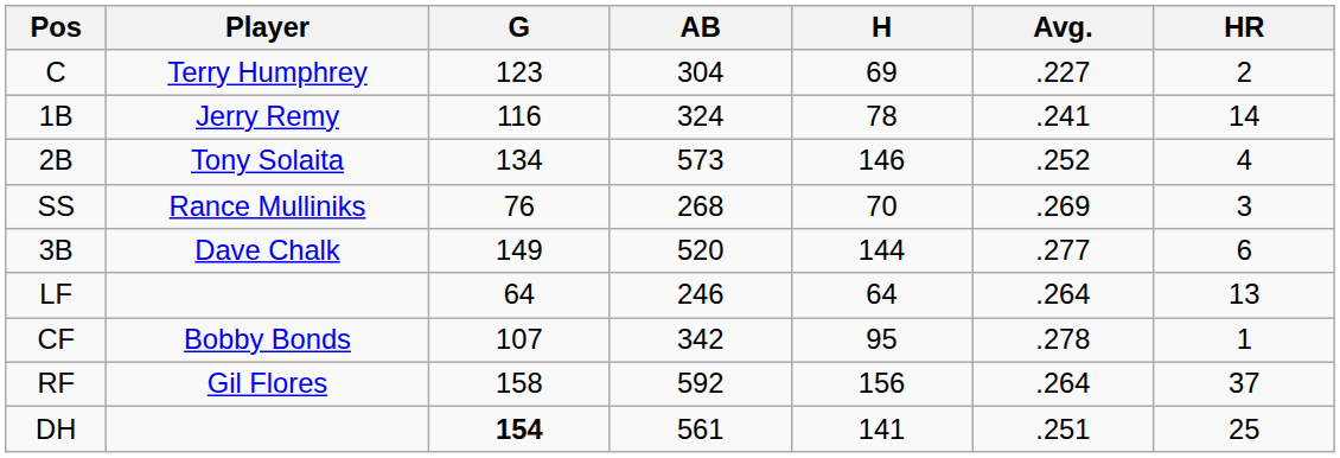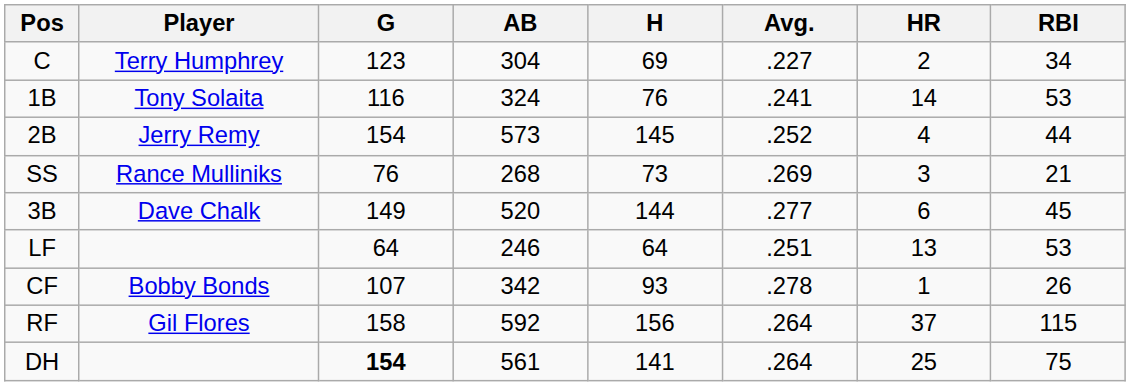+ column: RBI | 34 | 53 | 44 | 21 | 45 | 53 | 26 | 115 | 75
1B | Player: Jerry Remy -> Tony Solaita
1B | H: 78 -> 76
2B | Player: Tony Solaita -> Jerry Remy
2B | G: 134 -> 154
2B | H: 146 -> 145
SS | H: 70 -> 73
LF | Avg.: .264 -> .251
CF | H: 95 -> 93
DH | Avg.: .251 -> .264
